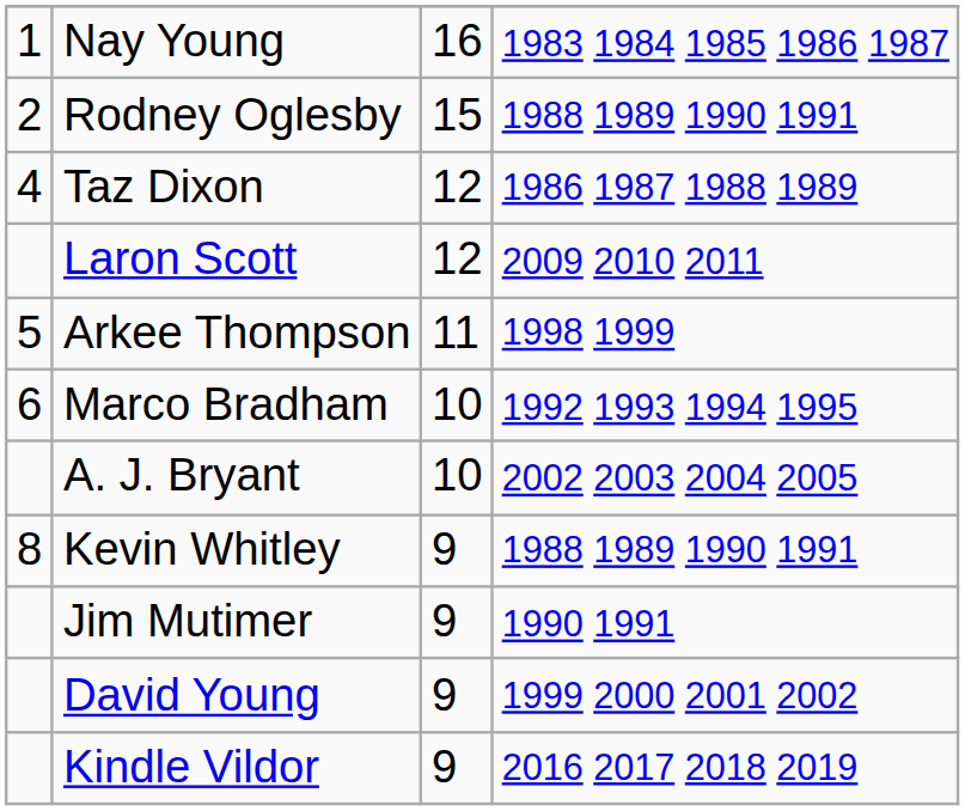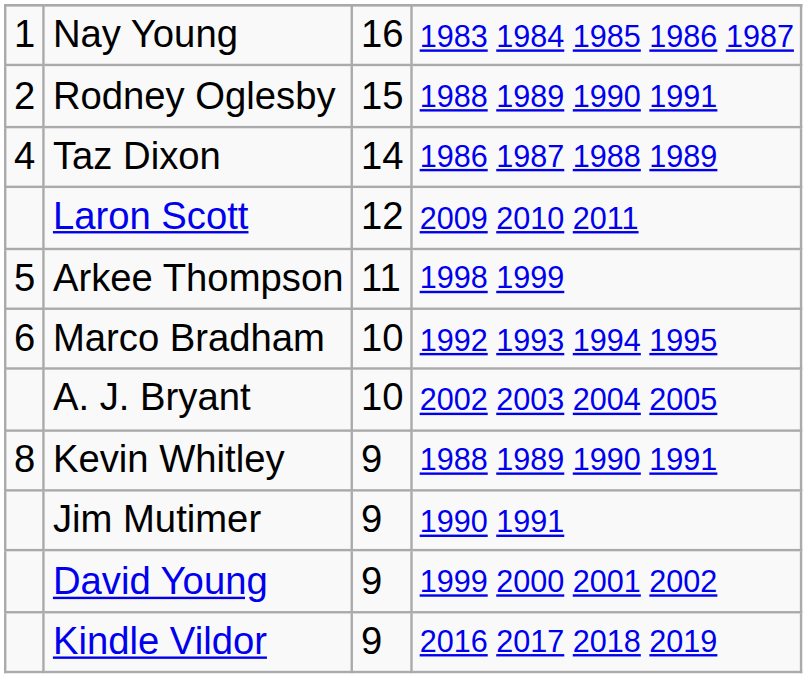Taz Dixon | column 3: 12 -> 14
